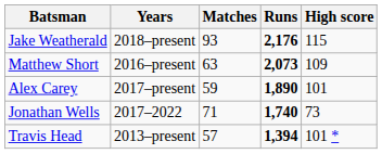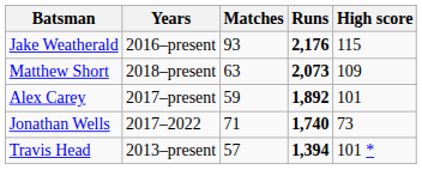Jake Weatherald | Years: 2018–present -> 2016–present
Matthew Short | Years: 2016–present -> 2018–present
Alex Carey | Runs: 1,890 -> 1,892
